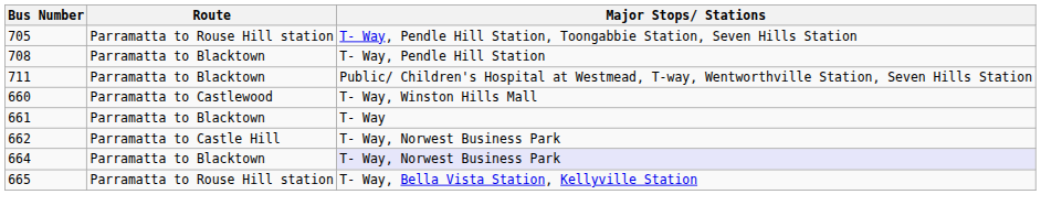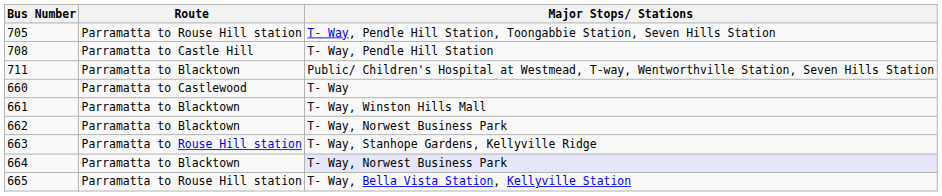708 | Route: Parramatta to Blacktown -> Parramatta to Castle Hill
660 | Major Stops/ Stations: T- Way, Winston Hills Mall -> T- Way
661 | Major Stops/ Stations: T- Way -> T- Way, Winston Hills Mall
662 | Route: Parramatta to Castle Hill -> Parramatta to Blacktown
+ row: 663 | Parramatta to Rouse Hill station | T- Way, Stanhope Gardens, Kellyville Ridge
